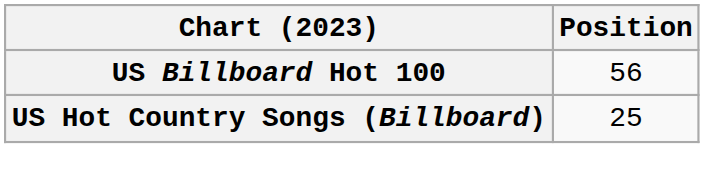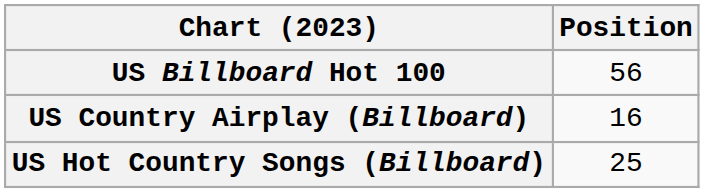+ row: US Country Airplay (Billboard) | 16
